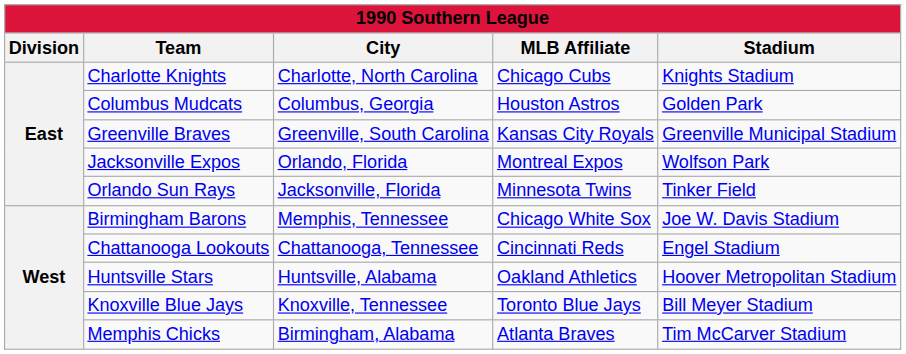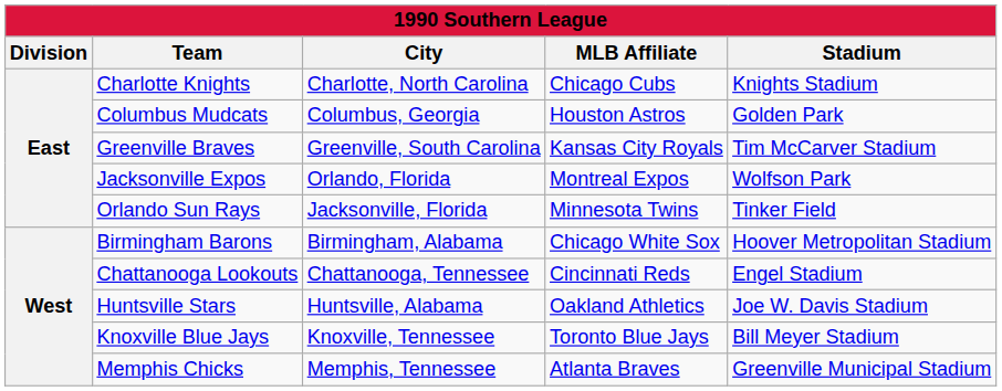Greenville Braves | Stadium: Greenville Municipal Stadium -> Tim McCarver Stadium
Birmingham Barons | City: Memphis, Tennessee -> Birmingham, Alabama
Birmingham Barons | Stadium: Joe W. Davis Stadium -> Hoover Metropolitan Stadium
Huntsville Stars | Stadium: Hoover Metropolitan Stadium -> Joe W. Davis Stadium
Memphis Chicks | City: Birmingham, Alabama -> Memphis, Tennessee
Memphis Chicks | Stadium: Tim McCarver Stadium -> Greenville Municipal Stadium
